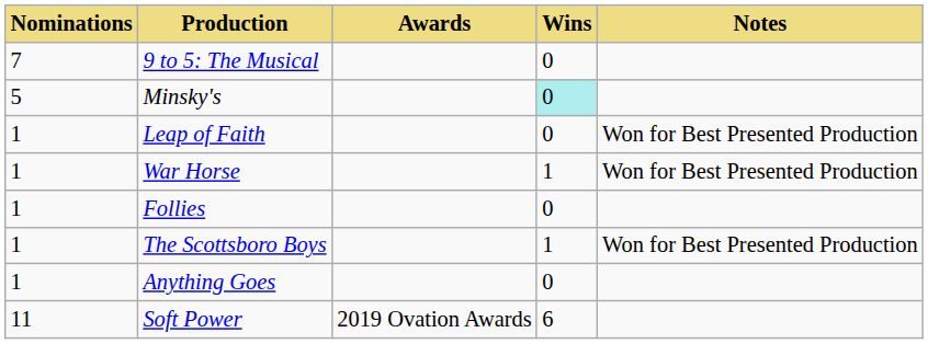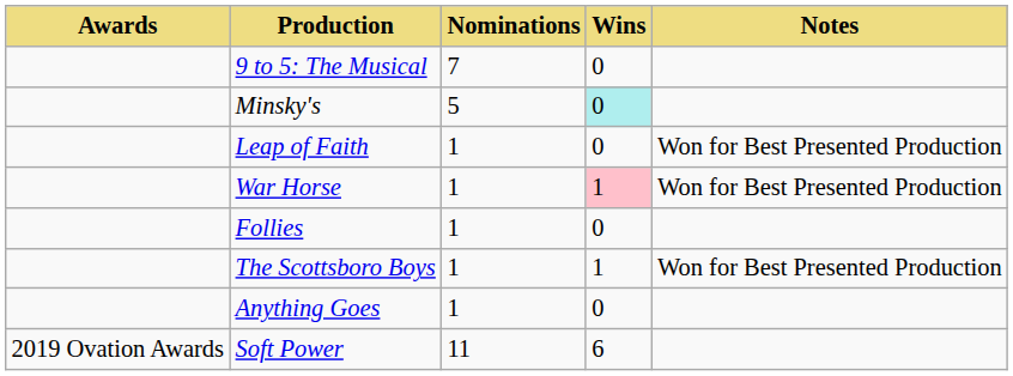columns swapped: Awards <-> Nominations
War Horse | Wins: no background -> pink background
